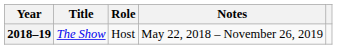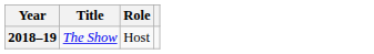- column: Notes | May 22, 2018 – November 26, 2019
